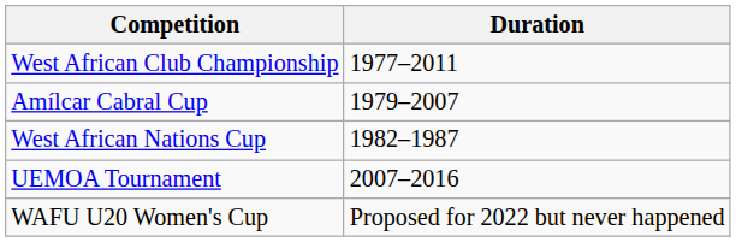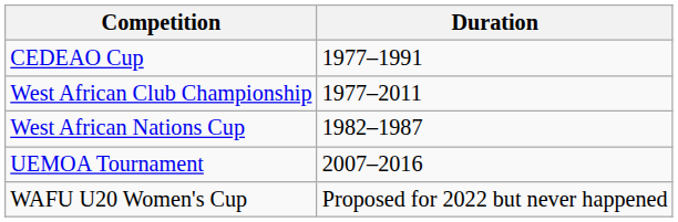+ row: CEDEAO Cup | 1977–1991
- row: Amílcar Cabral Cup | 1979–2007
